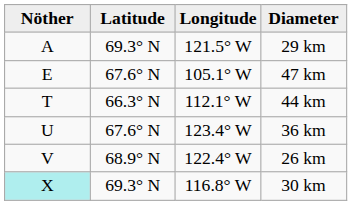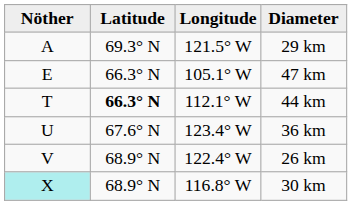47 km | Latitude: 67.6° N -> 66.3° N
44 km | Latitude: normal -> bold
30 km | Latitude: 69.3° N -> 68.9° N
